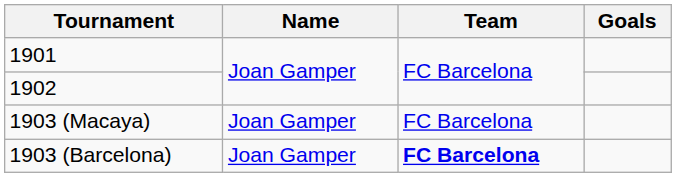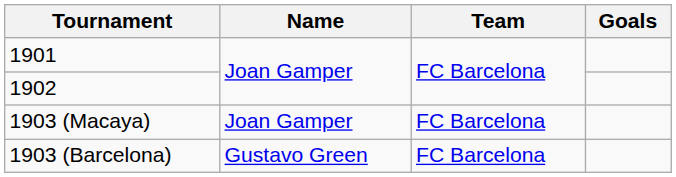1903 (Barcelona) | Name: Joan Gamper -> Gustavo Green
1903 (Barcelona) | Team: bold -> normal
